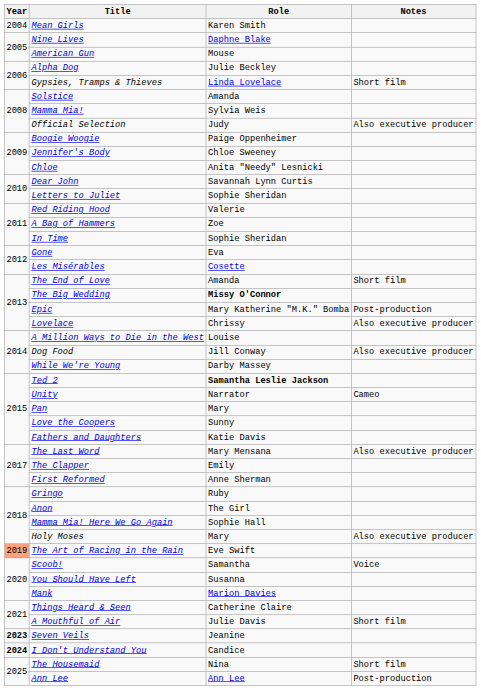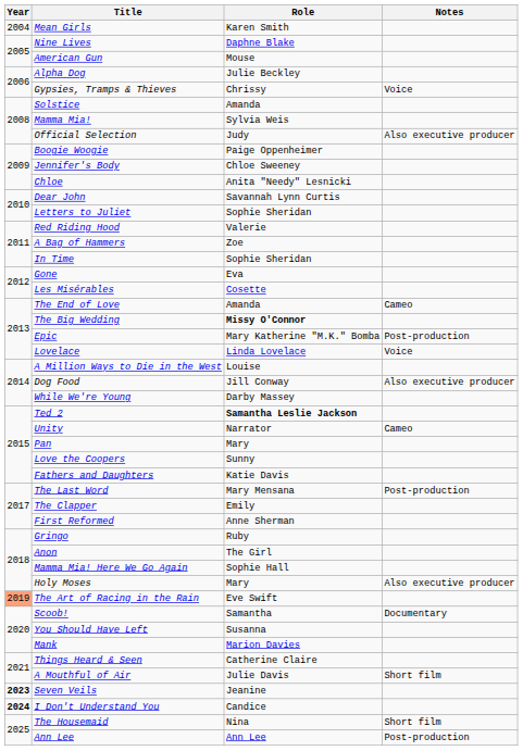Gypsies, Tramps & Thieves | Role: Linda Lovelace -> Chrissy
Gypsies, Tramps & Thieves | Notes: Short film -> Voice
The End of Love | Notes: Short film -> Cameo
Lovelace | Role: Chrissy -> Linda Lovelace
Lovelace | Notes: Also executive producer -> Voice
The Last Word | Notes: Also executive producer -> Post-production
Scoob! | Notes: Voice -> Documentary
